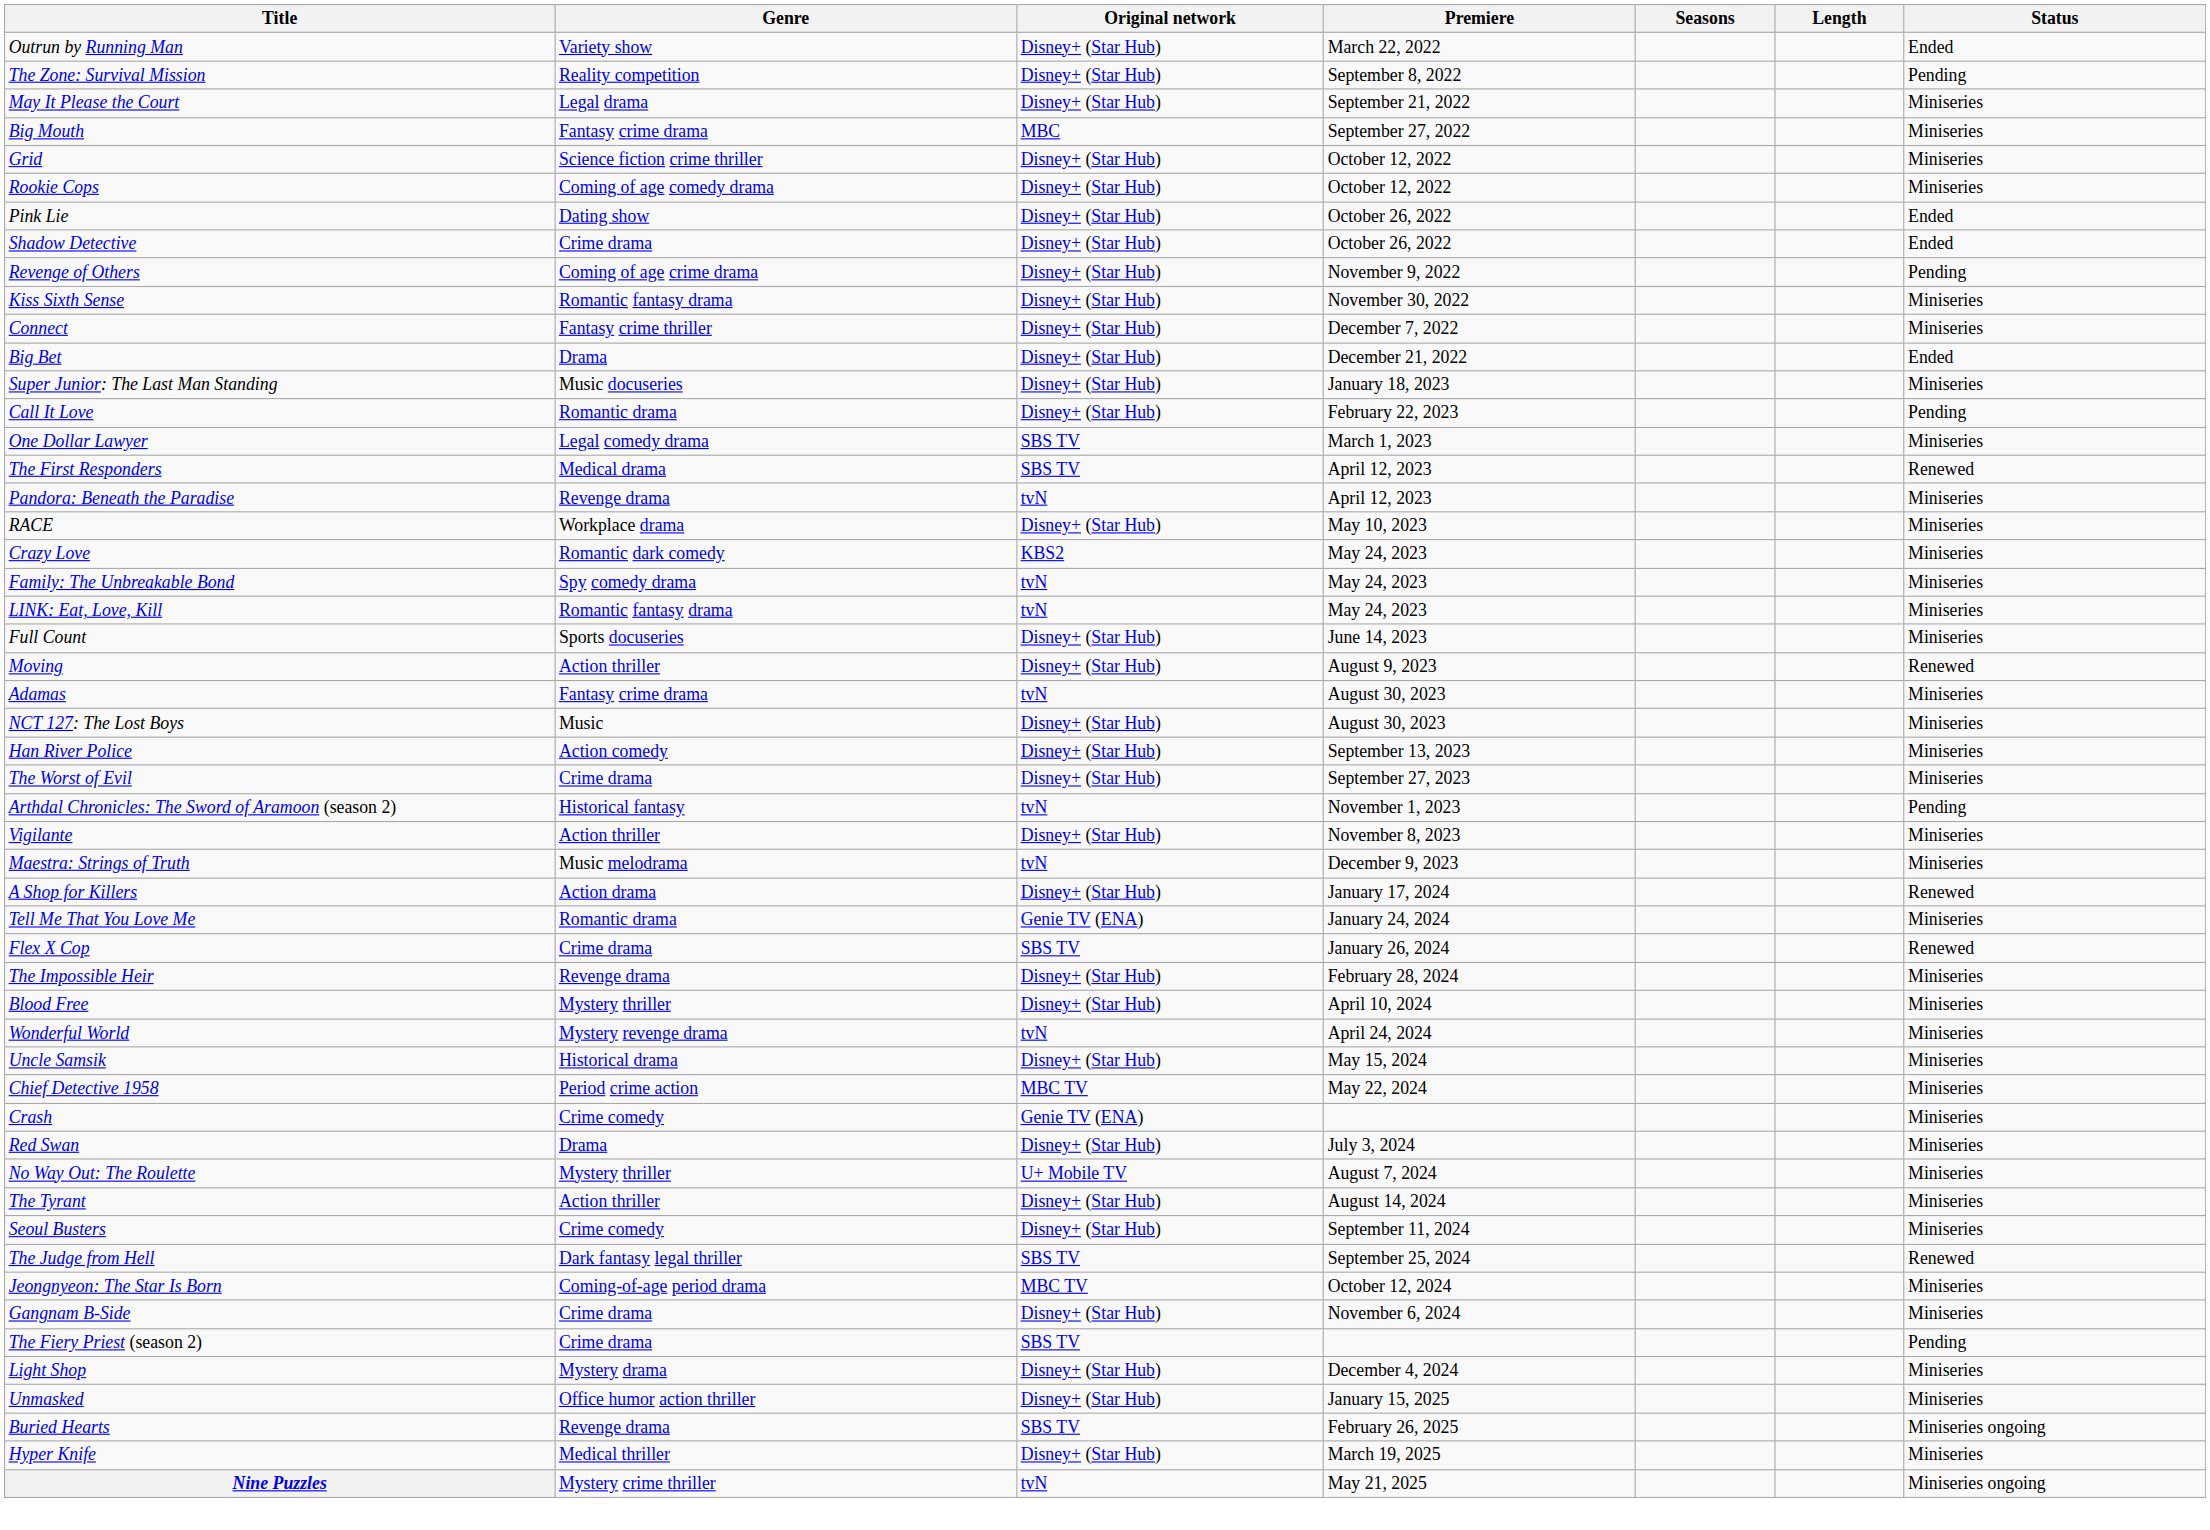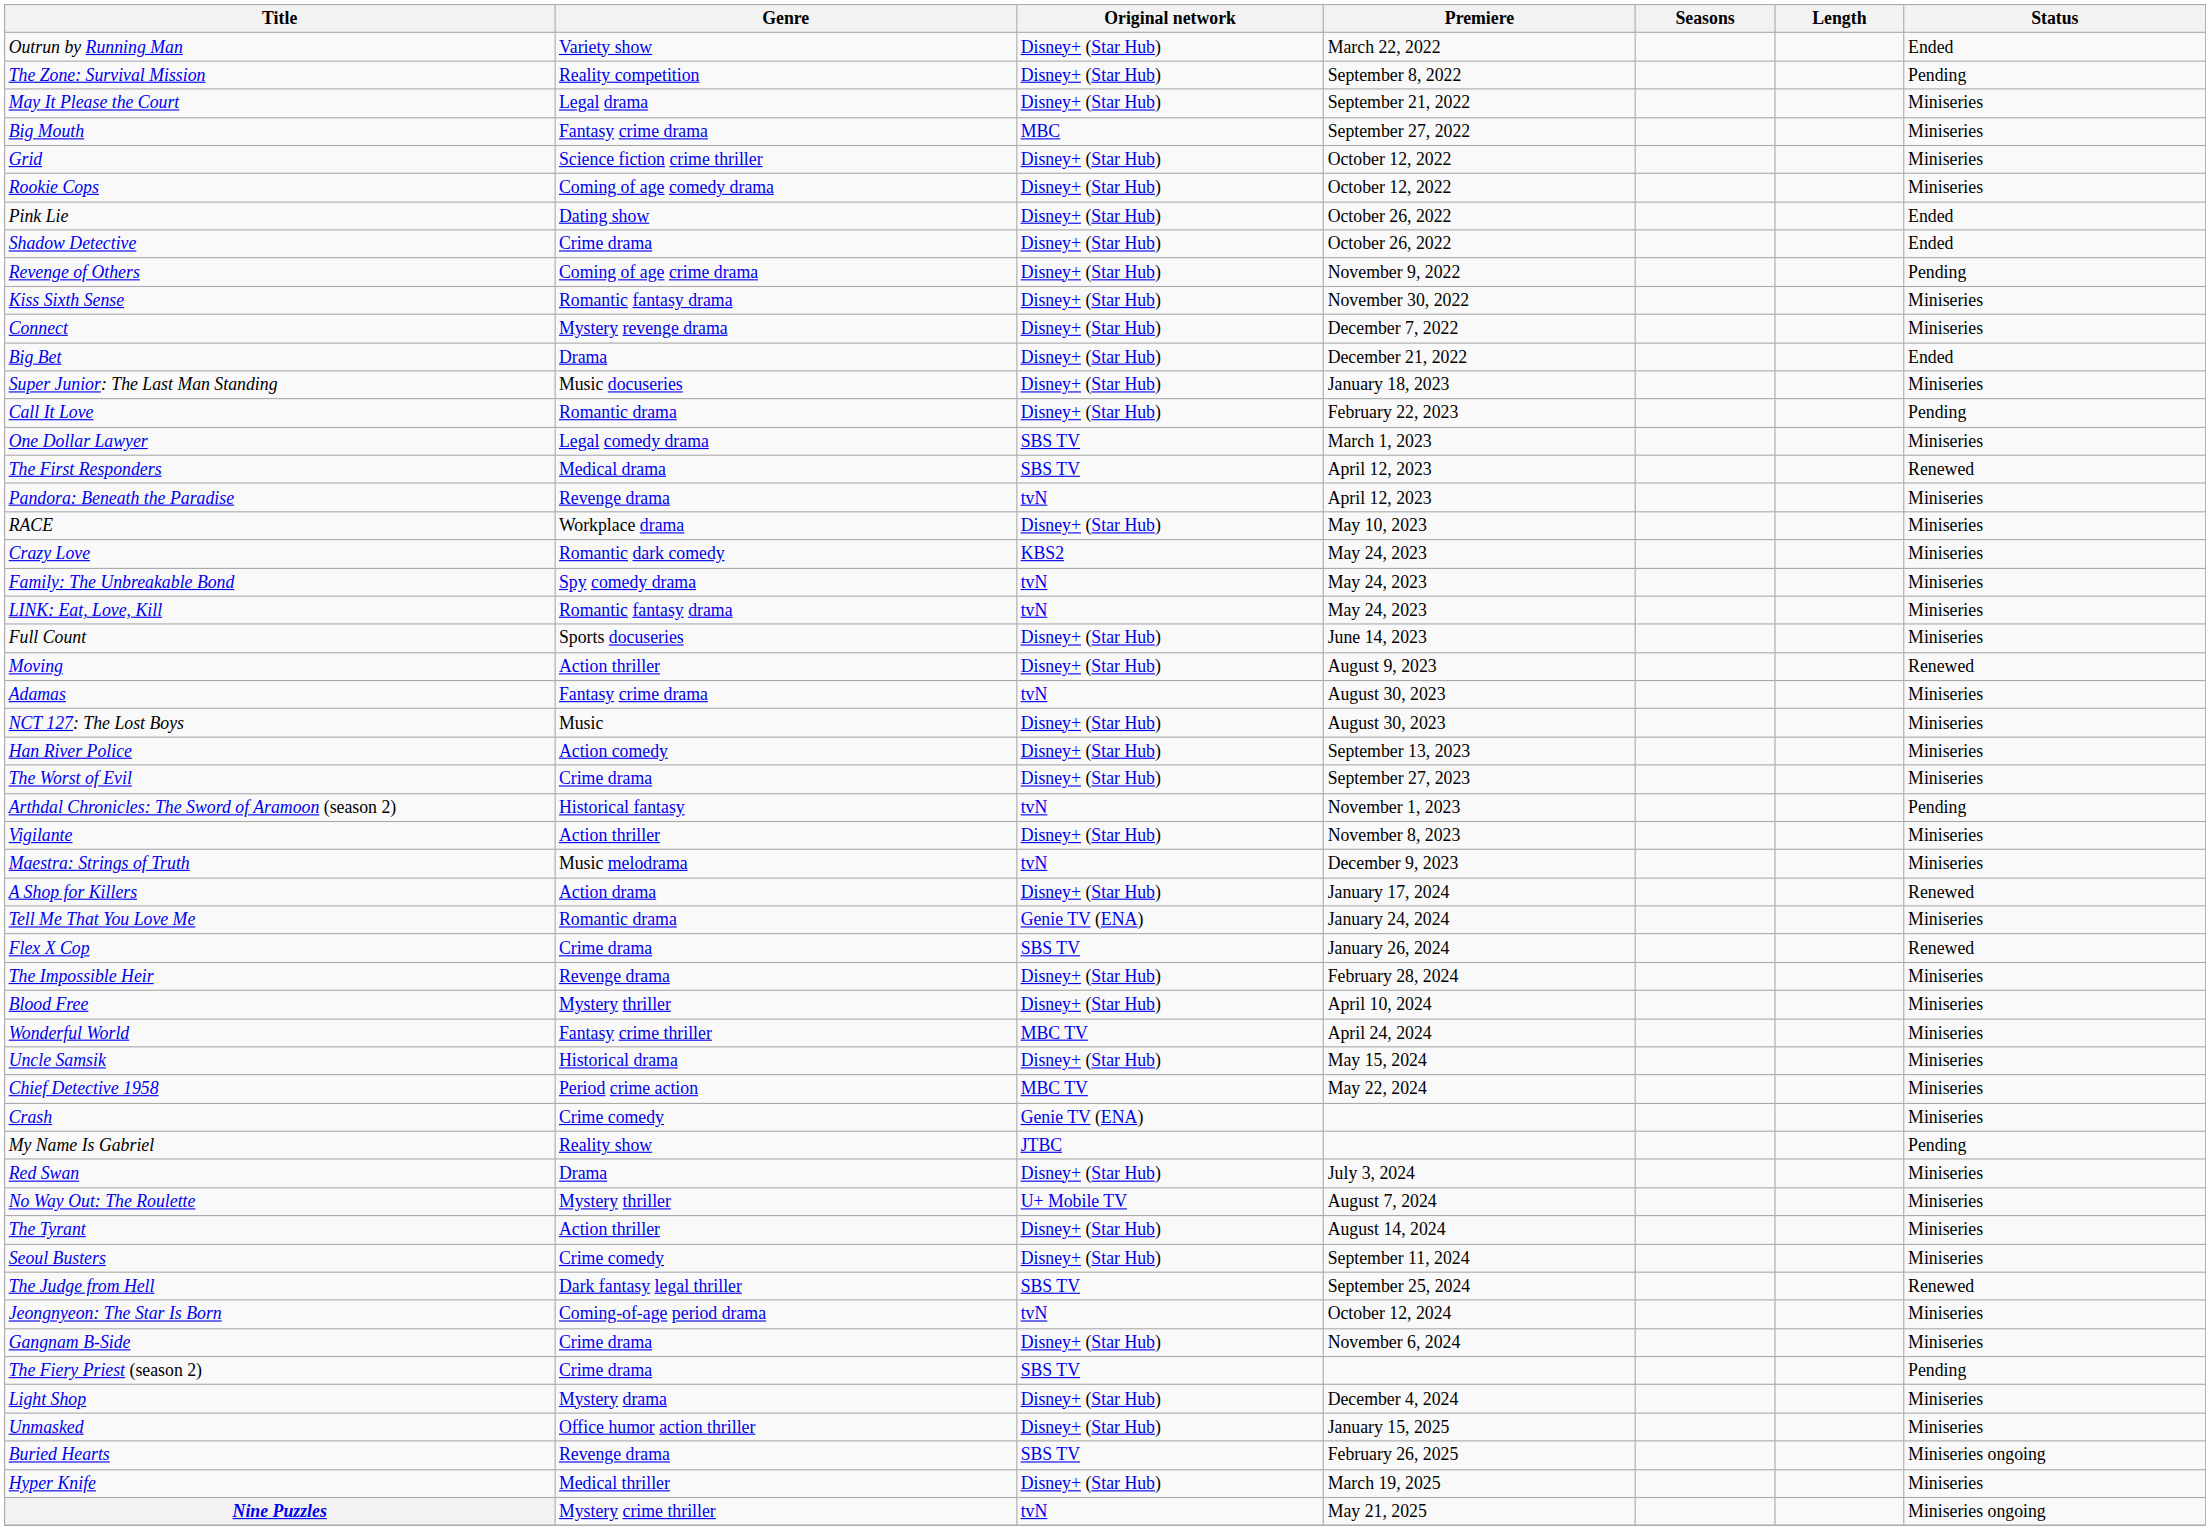Connect | Genre: Fantasy crime thriller -> Mystery revenge drama
Wonderful World | Genre: Mystery revenge drama -> Fantasy crime thriller
Wonderful World | Original network: tvN -> MBC TV
+ row: My Name Is Gabriel | Reality show | JTBC | Pending
Jeongnyeon: The Star Is Born | Original network: MBC TV -> tvN
